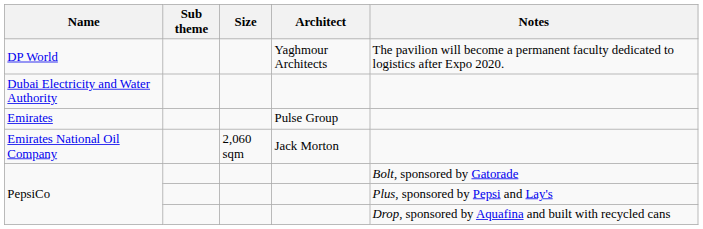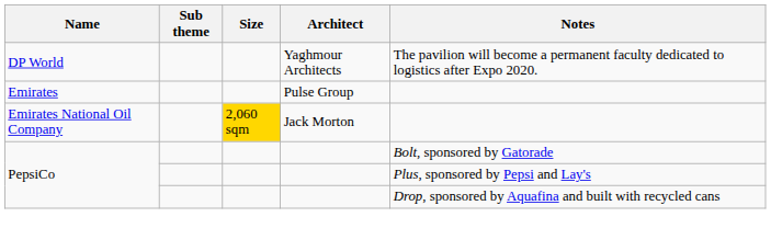- row: Dubai Electricity and Water Authority
Emirates National Oil Company | Size: no background -> gold background
